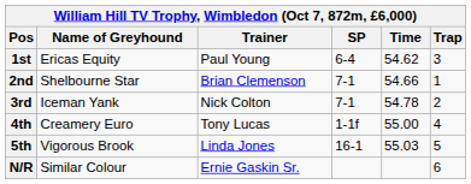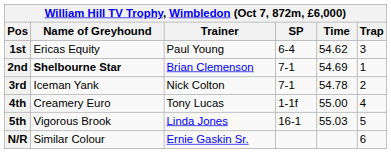2nd | Name of Greyhound: normal -> bold
2nd | Time: 54.66 -> 54.69
